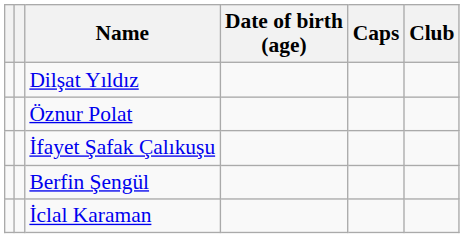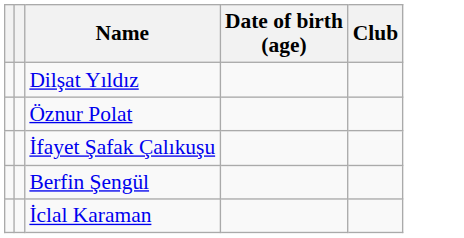- column: Caps
